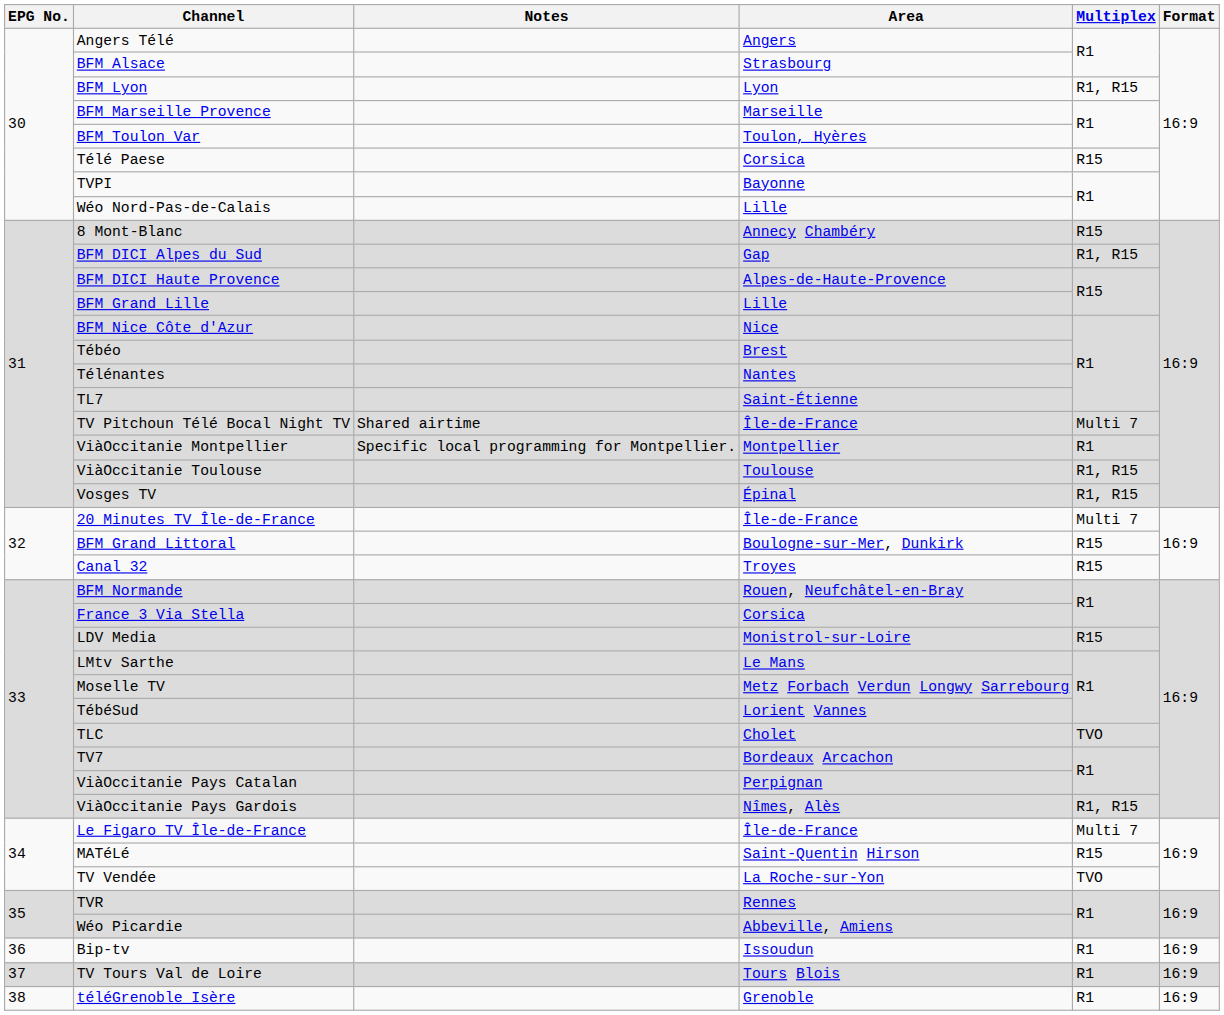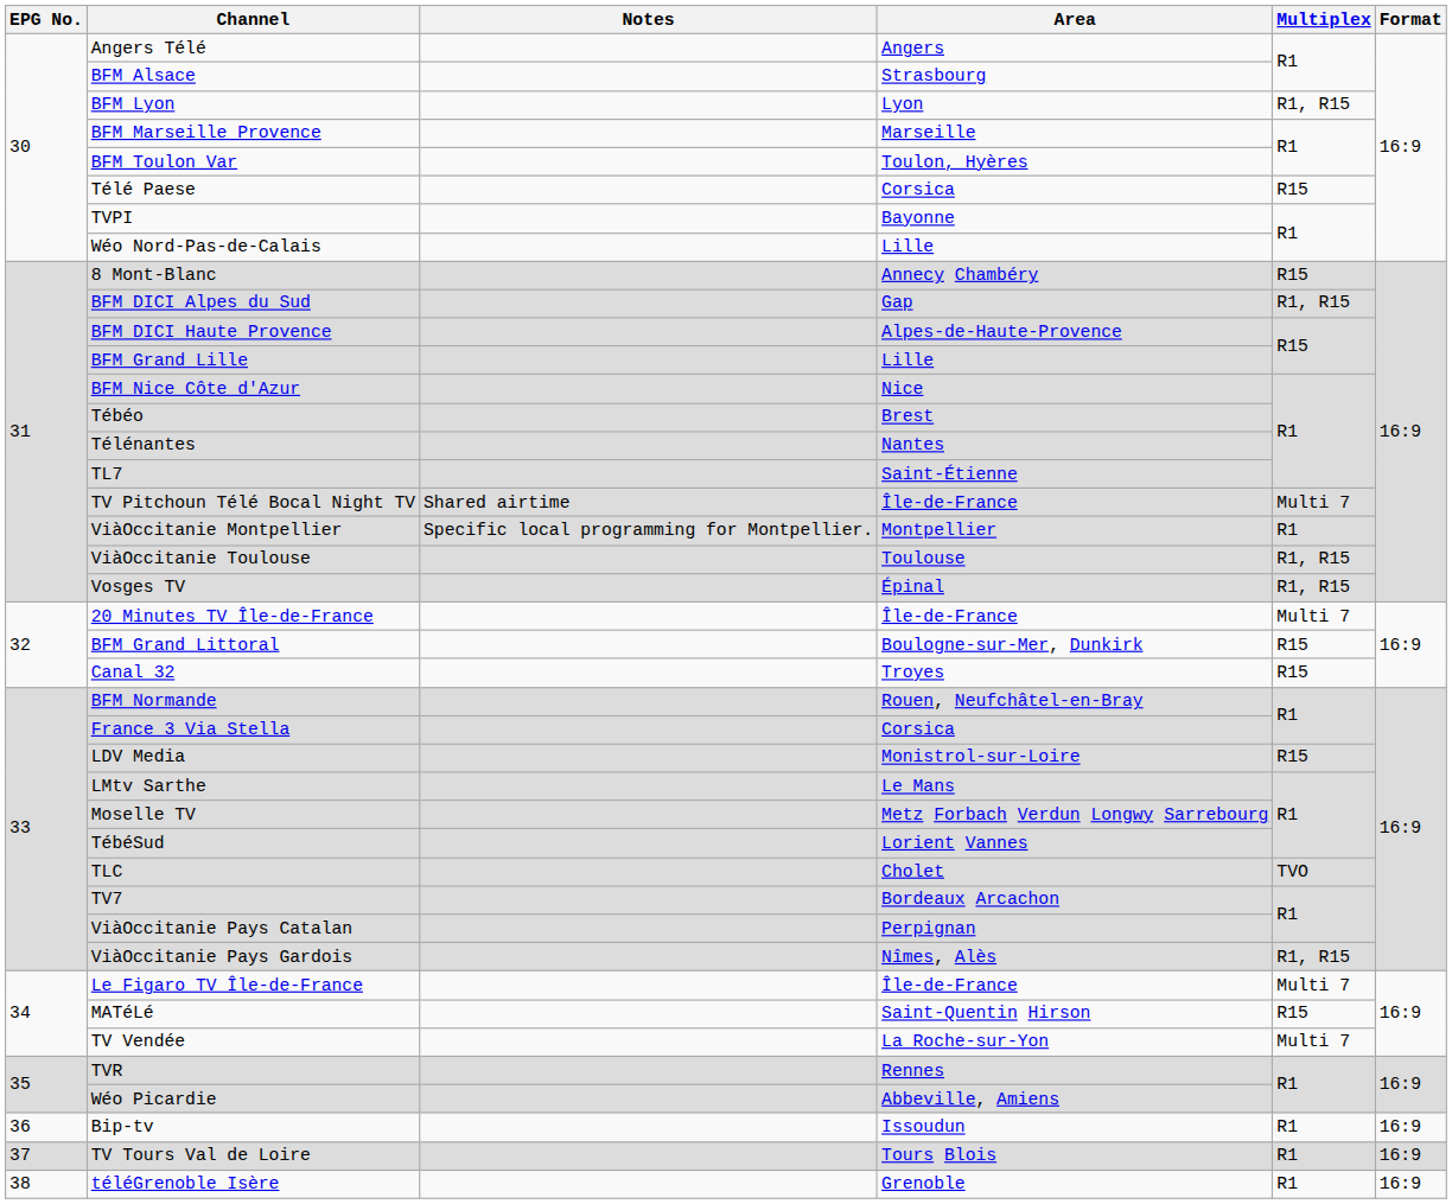TV Vendée | Multiplex: TVO -> Multi 7
